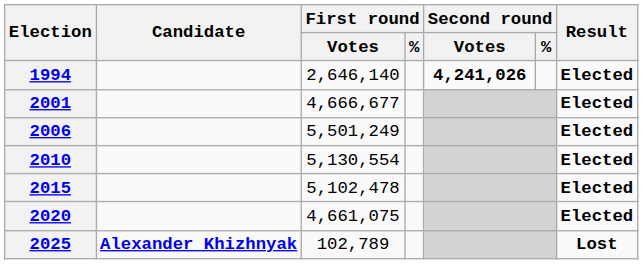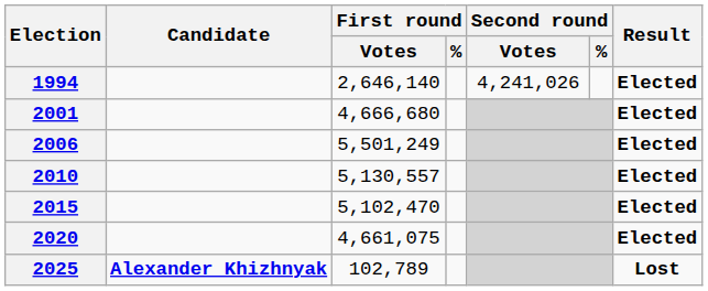1994 | Second round / Votes: bold -> normal
2001 | First round / Votes: 4,666,677 -> 4,666,680
2010 | First round / Votes: 5,130,554 -> 5,130,557
2015 | First round / Votes: 5,102,478 -> 5,102,470
